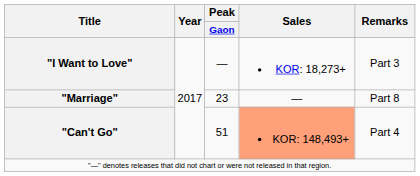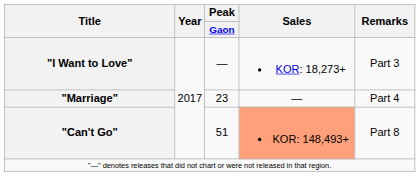"Marriage" | Remarks: Part 8 -> Part 4
"Can't Go" | Remarks: Part 4 -> Part 8
